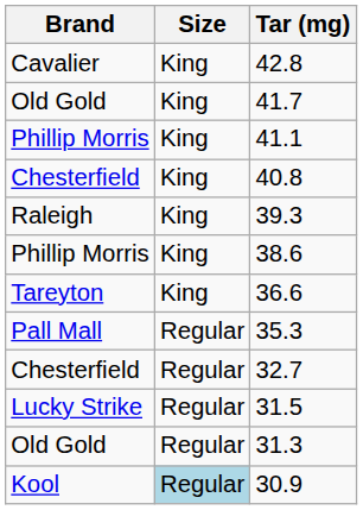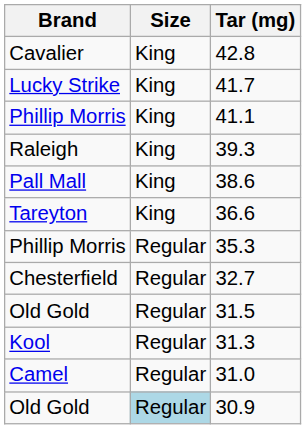41.7 | Brand: Old Gold -> Lucky Strike
- row: Chesterfield | King | 40.8
38.6 | Brand: Phillip Morris -> Pall Mall
35.3 | Brand: Pall Mall -> Phillip Morris
31.5 | Brand: Lucky Strike -> Old Gold
31.3 | Brand: Old Gold -> Kool
+ row: Camel | Regular | 31.0
30.9 | Brand: Kool -> Old Gold
